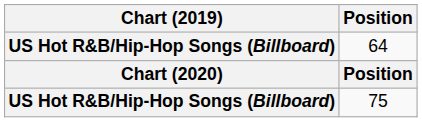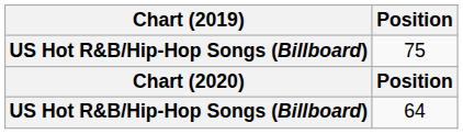rows swapped: 75 <-> 64
